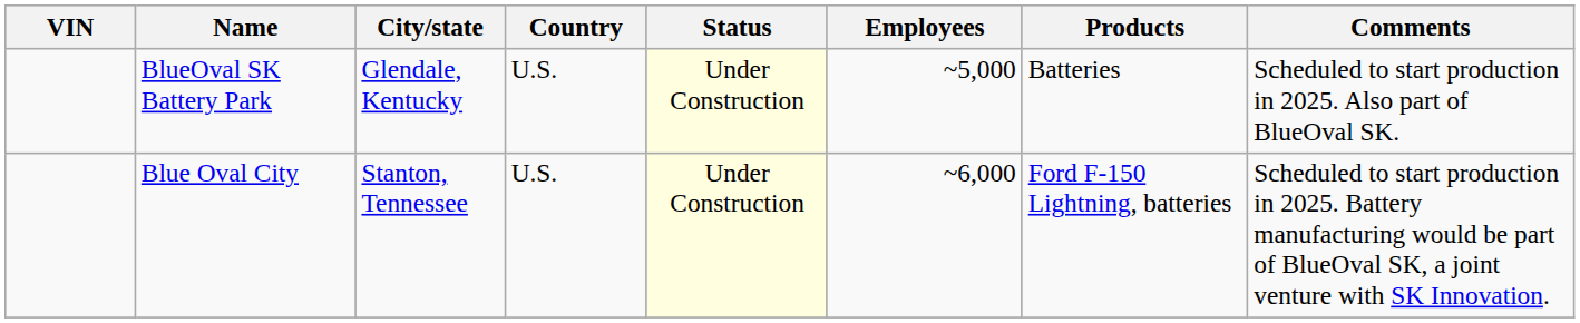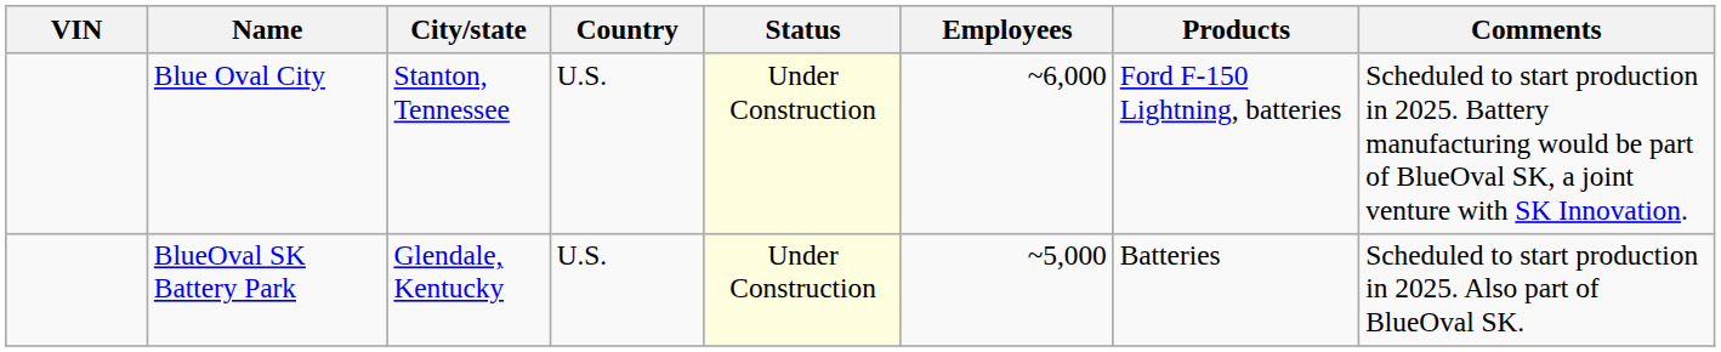rows swapped: Blue Oval City <-> BlueOval SK Battery Park
